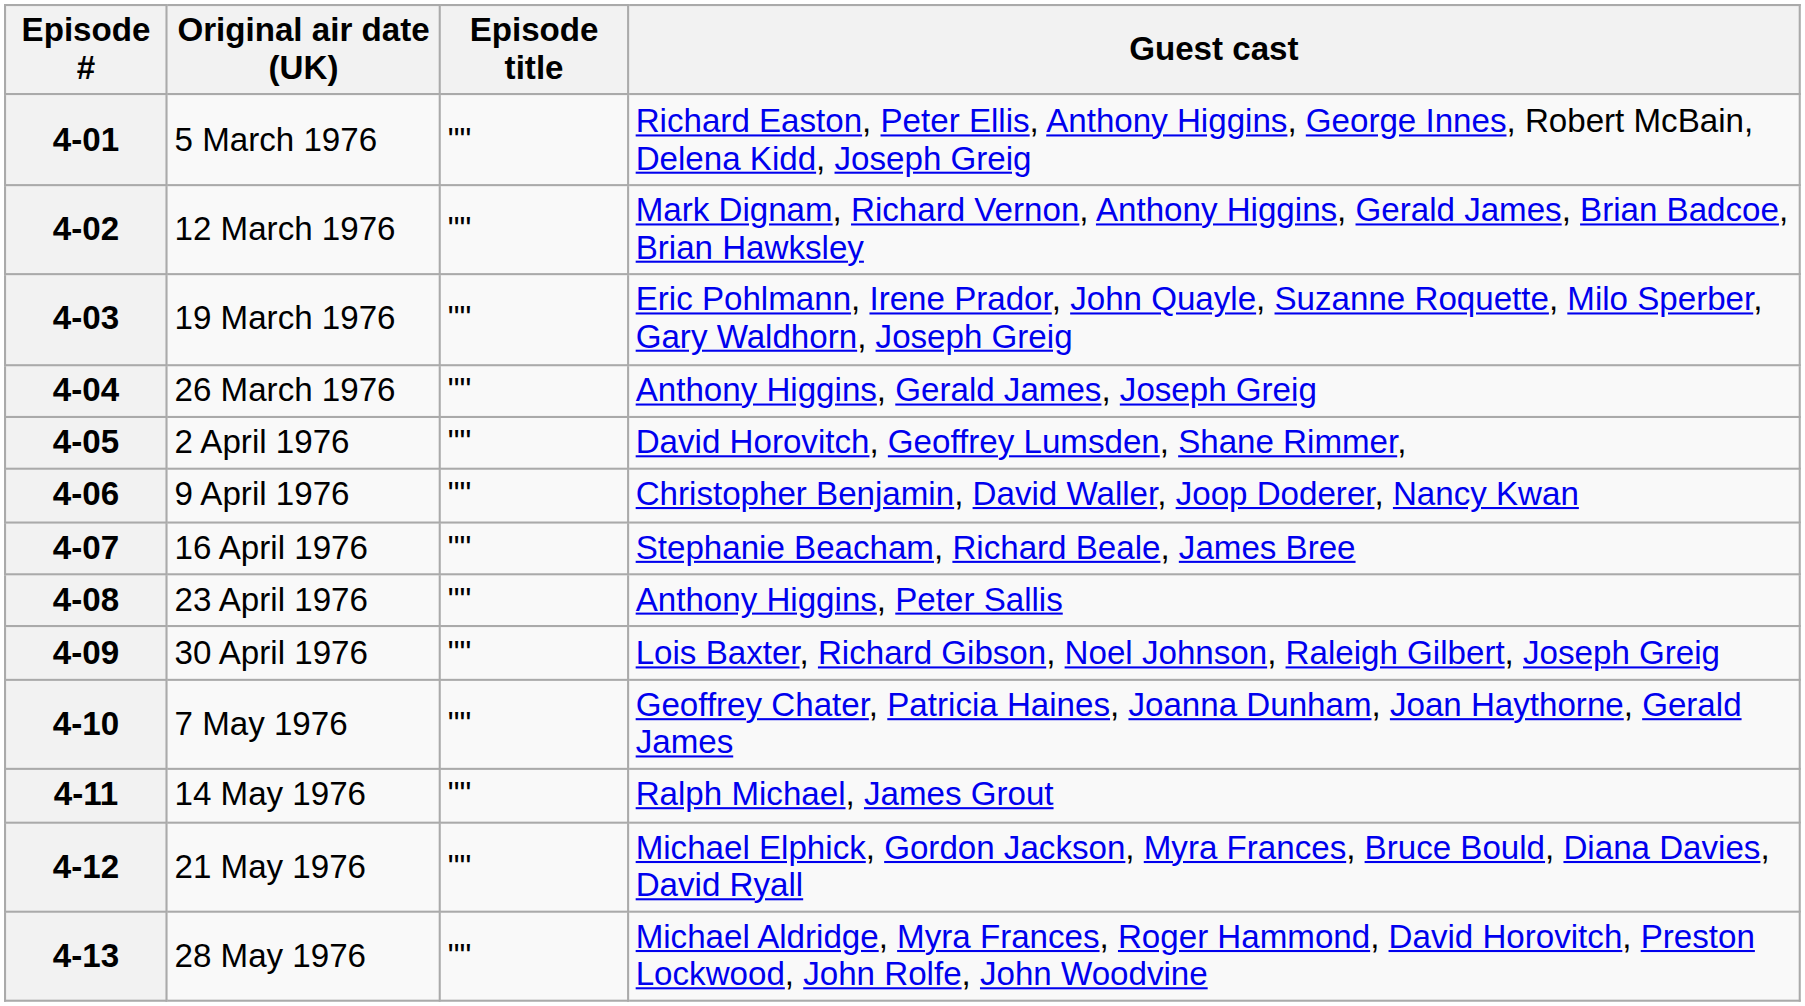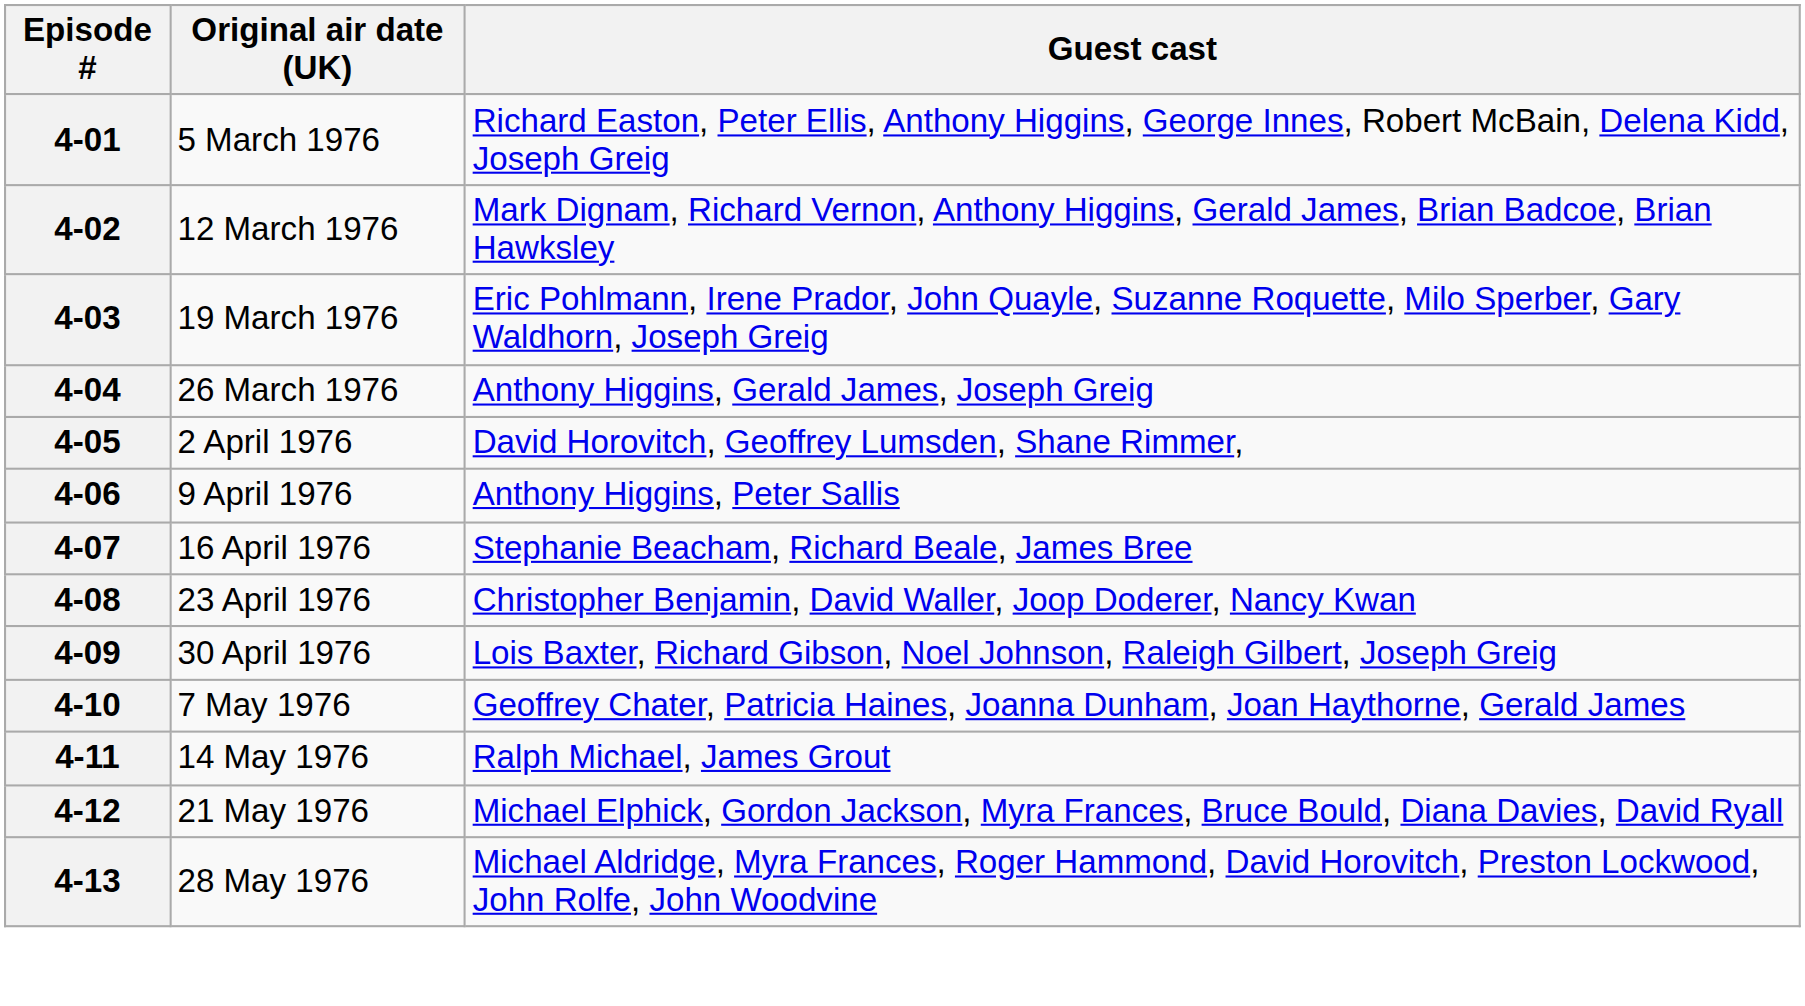- column: Episode title | "" | "" | "" | "" | "" | "" | "" | "" | "" | "" | "" | "" | ""
4-06 | Guest cast: Christopher Benjamin, David Waller, Joop Doderer, Nancy Kwan -> Anthony Higgins, Peter Sallis
4-08 | Guest cast: Anthony Higgins, Peter Sallis -> Christopher Benjamin, David Waller, Joop Doderer, Nancy Kwan
